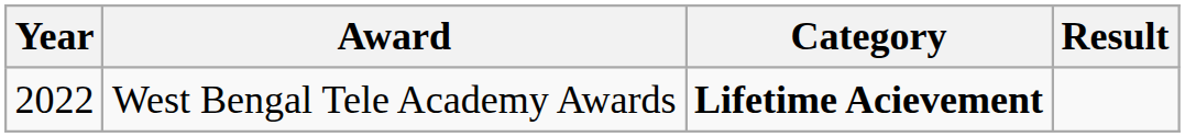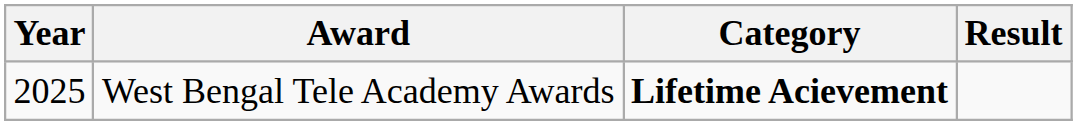West Bengal Tele Academy Awards | Year: 2022 -> 2025
